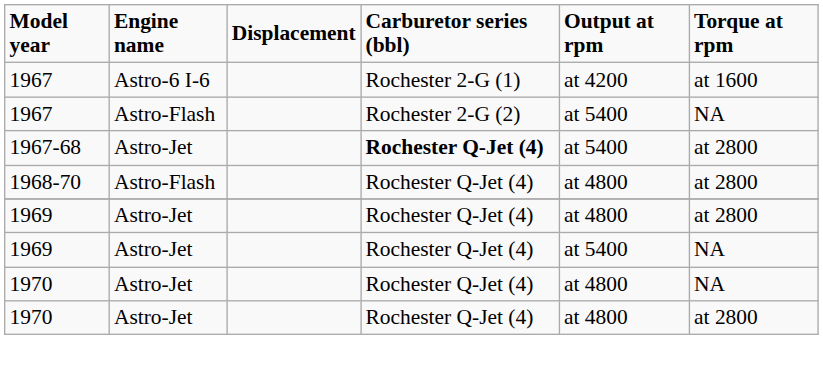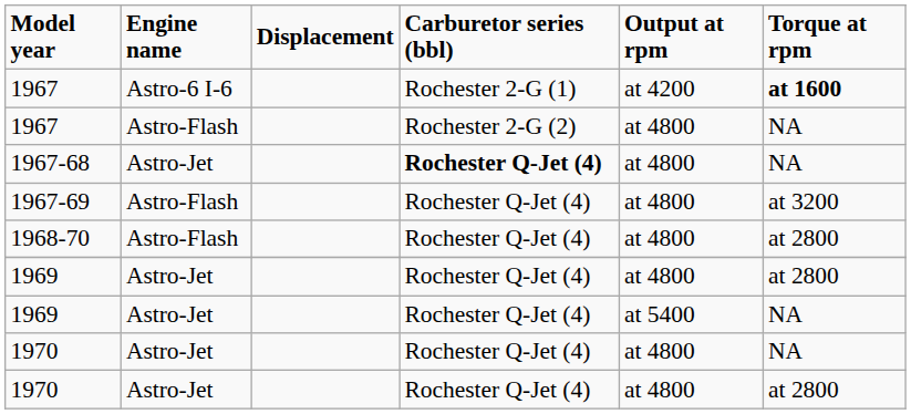1967 / Astro-6 I-6 | Torque at rpm: normal -> bold
1967 / Astro-Flash | Output at rpm: at 5400 -> at 4800
1967-68 | Output at rpm: at 5400 -> at 4800
1967-68 | Torque at rpm: at 2800 -> NA
+ row: 1967-69 | Astro-Flash | Rochester Q-Jet (4) | at 4800 | at 3200
